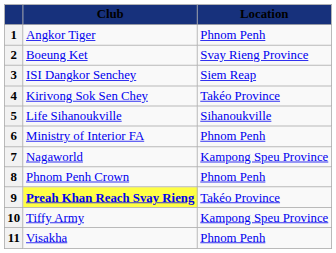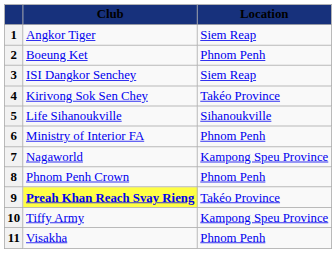1 | Location: Phnom Penh -> Siem Reap
2 | Location: Svay Rieng Province -> Phnom Penh
